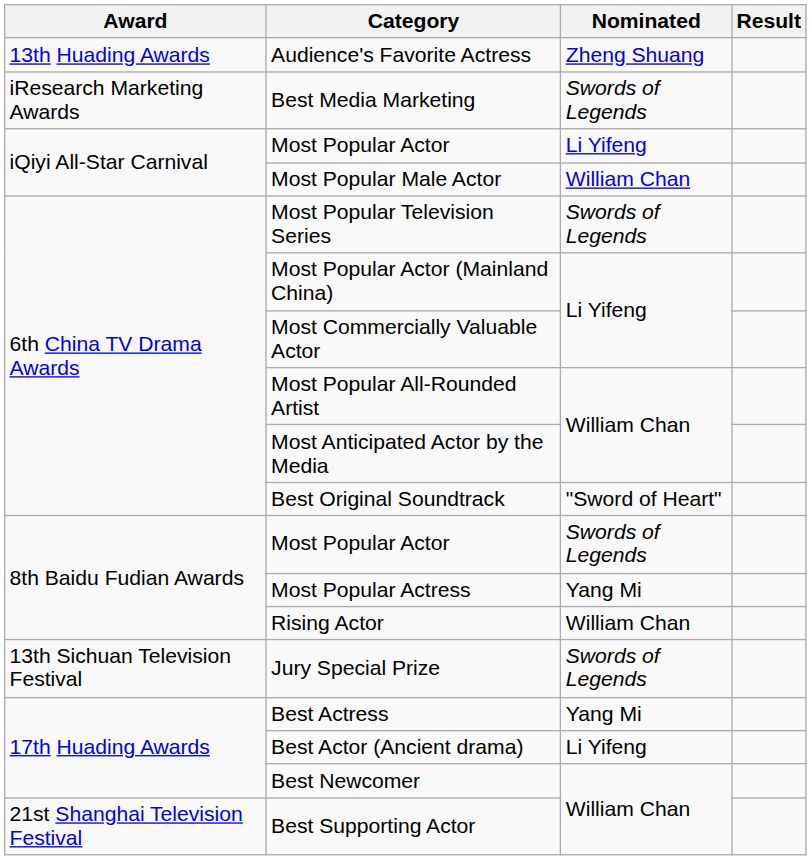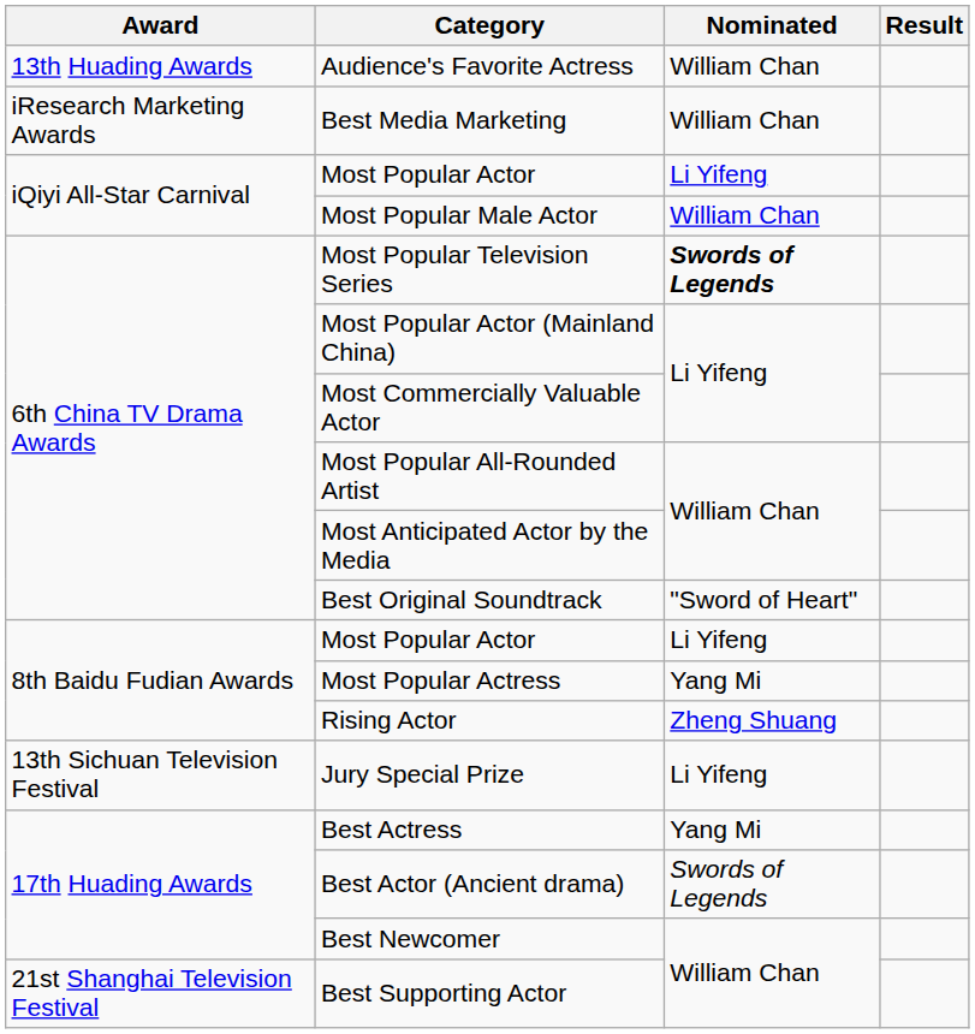Audience's Favorite Actress | Nominated: Zheng Shuang -> William Chan
Best Media Marketing | Nominated: Swords of Legends -> William Chan
Most Popular Television Series | Nominated: normal -> bold
8th Baidu Fudian Awards / Most Popular Actor | Nominated: Swords of Legends -> Li Yifeng
Rising Actor | Nominated: William Chan -> Zheng Shuang
Jury Special Prize | Nominated: Swords of Legends -> Li Yifeng
Best Actor (Ancient drama) | Nominated: Li Yifeng -> Swords of Legends
